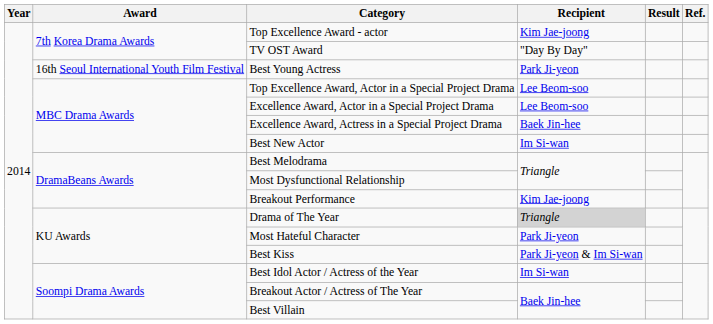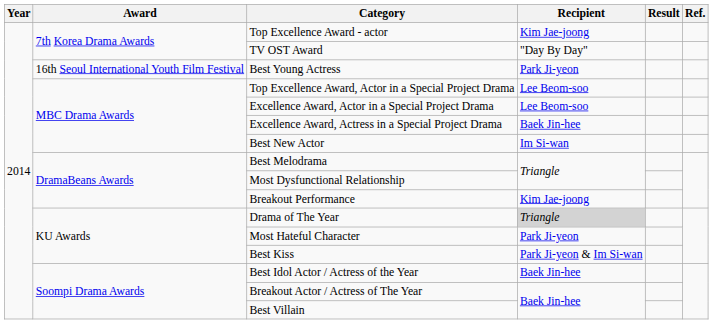Best Idol Actor / Actress of the Year | Recipient: Im Si-wan -> Baek Jin-hee
